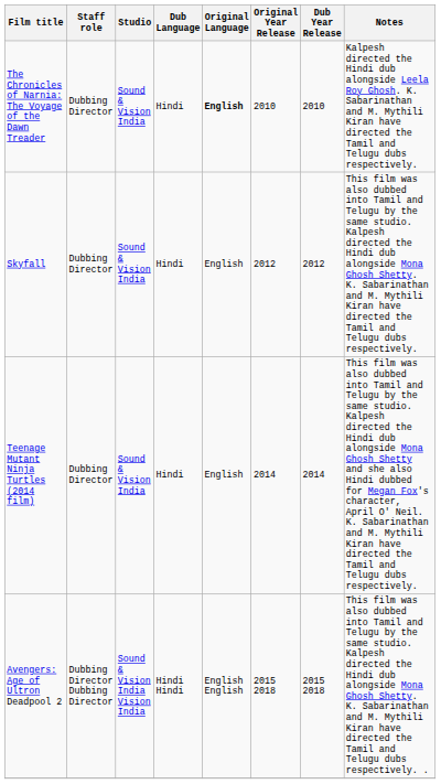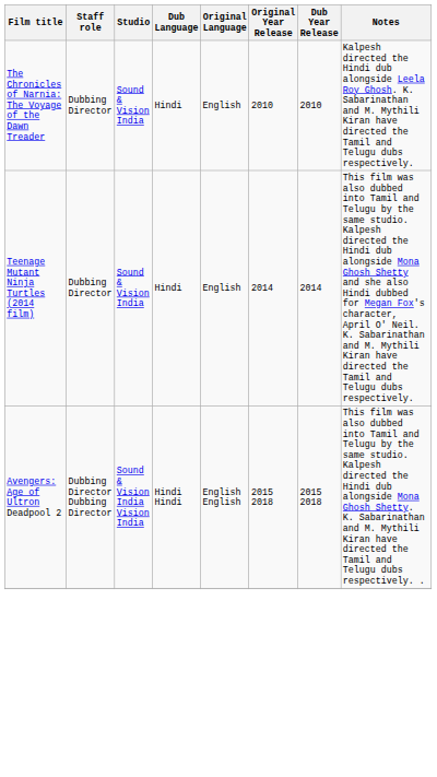The Chronicles of Narnia: The Voyage of the Dawn Treader | Original Language: bold -> normal
- row: Skyfall | Dubbing Director | Sound & Vision India | Hindi | English | 2012 | 2012 | This film was also dubbed into Tamil and Telugu by the same studio. Kalpesh directed the Hindi dub alongside Mona Ghosh Shetty. K. Sabarinathan and M. Mythili Kiran have directed the Tamil and Telugu dubs respectively.
